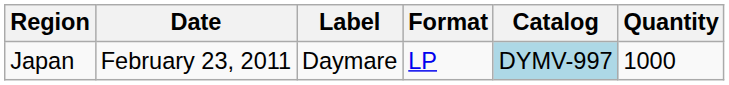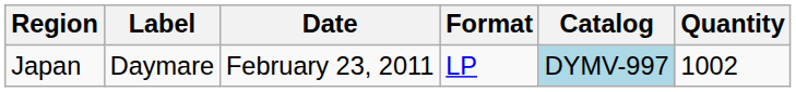columns swapped: Date <-> Label
Japan | Quantity: 1000 -> 1002
